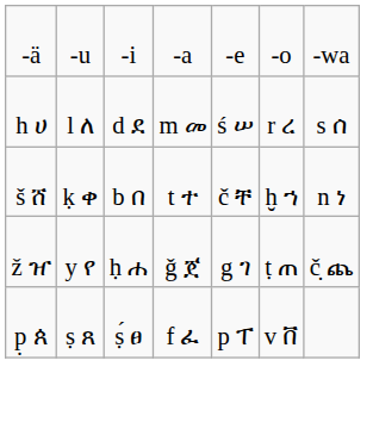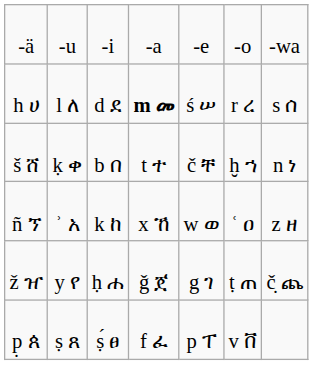h ሀ | column 4: normal -> bold
+ row: ñ ኘ | ʾ አ | k ከ | x ኸ | w ወ | ʿ ዐ | z ዘ
